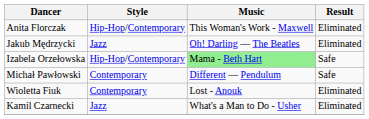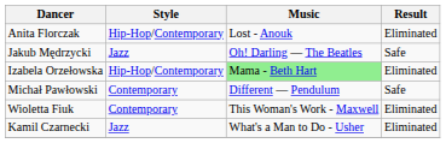Anita Florczak | Music: This Woman's Work - Maxwell -> Lost - Anouk
Jakub Mędrzycki | Result: Eliminated -> Safe
Izabela Orzełowska | Result: Safe -> Eliminated
Wioletta Fiuk | Music: Lost - Anouk -> This Woman's Work - Maxwell
